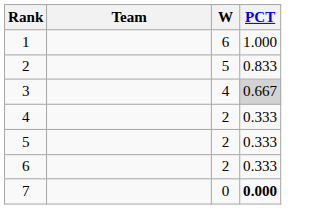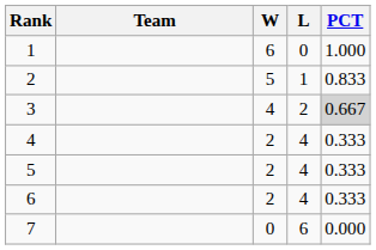+ column: L | 0 | 1 | 2 | 4 | 4 | 4 | 6
7 | PCT: bold -> normal
